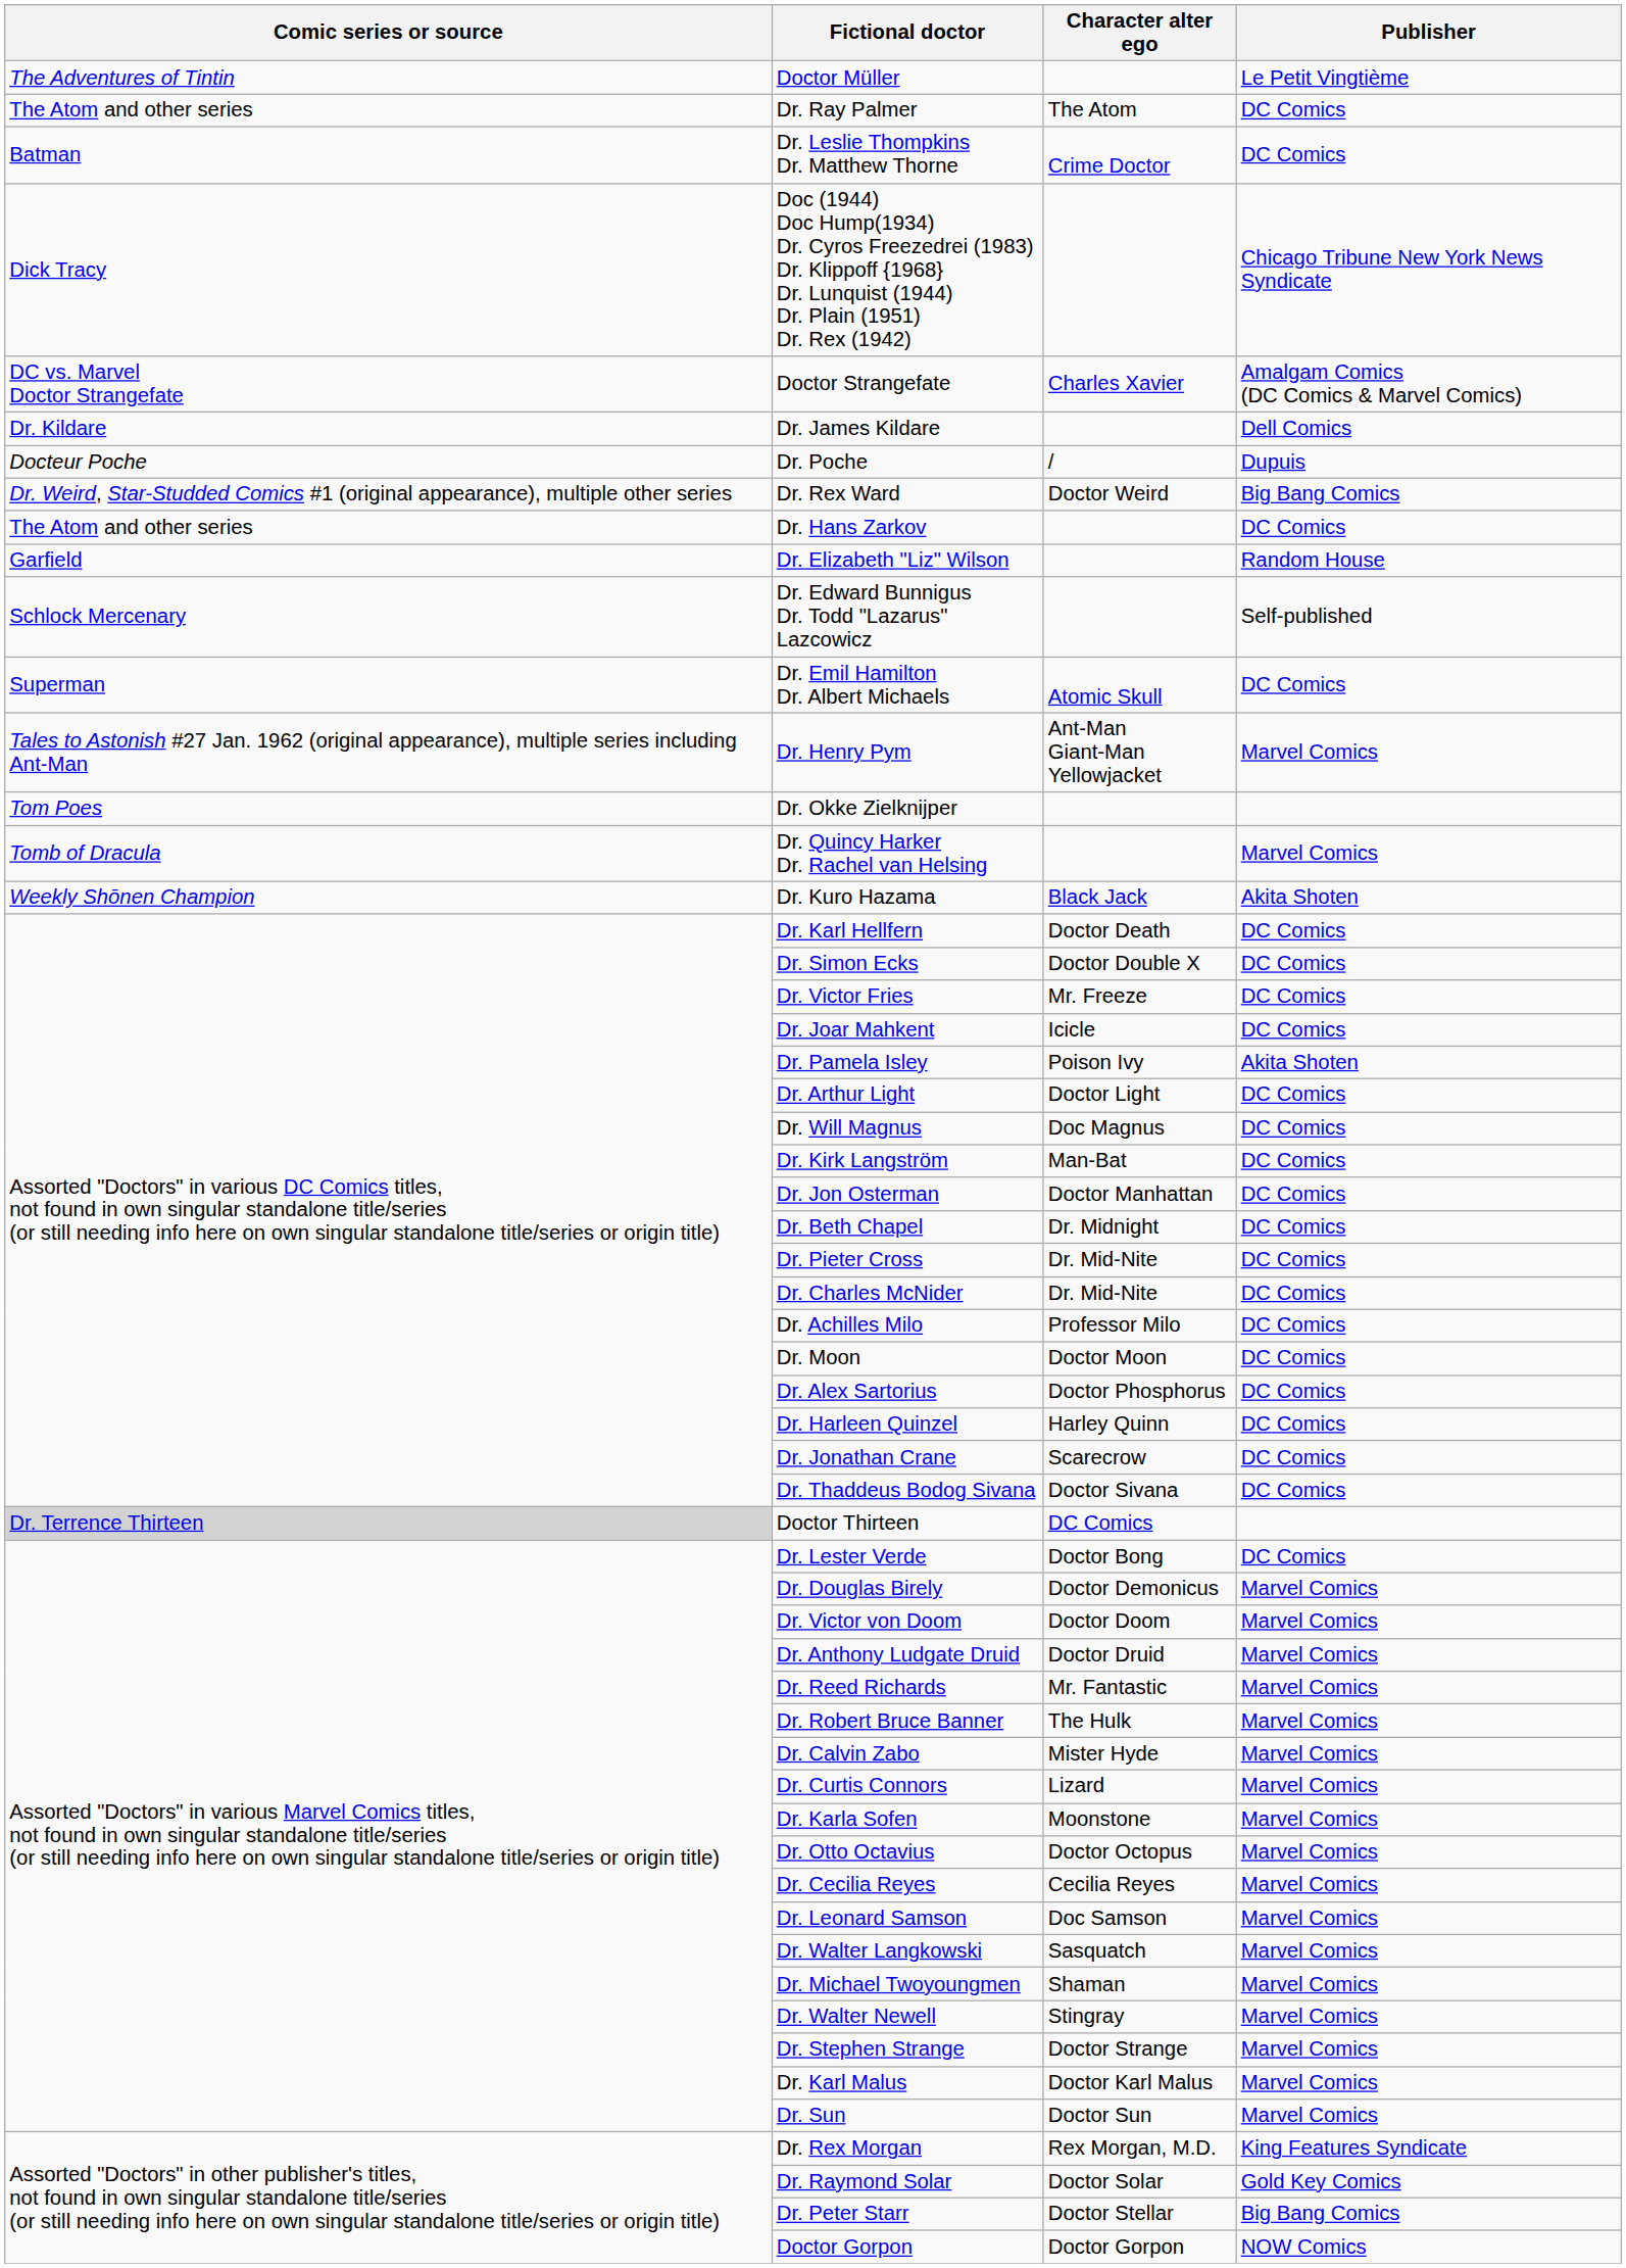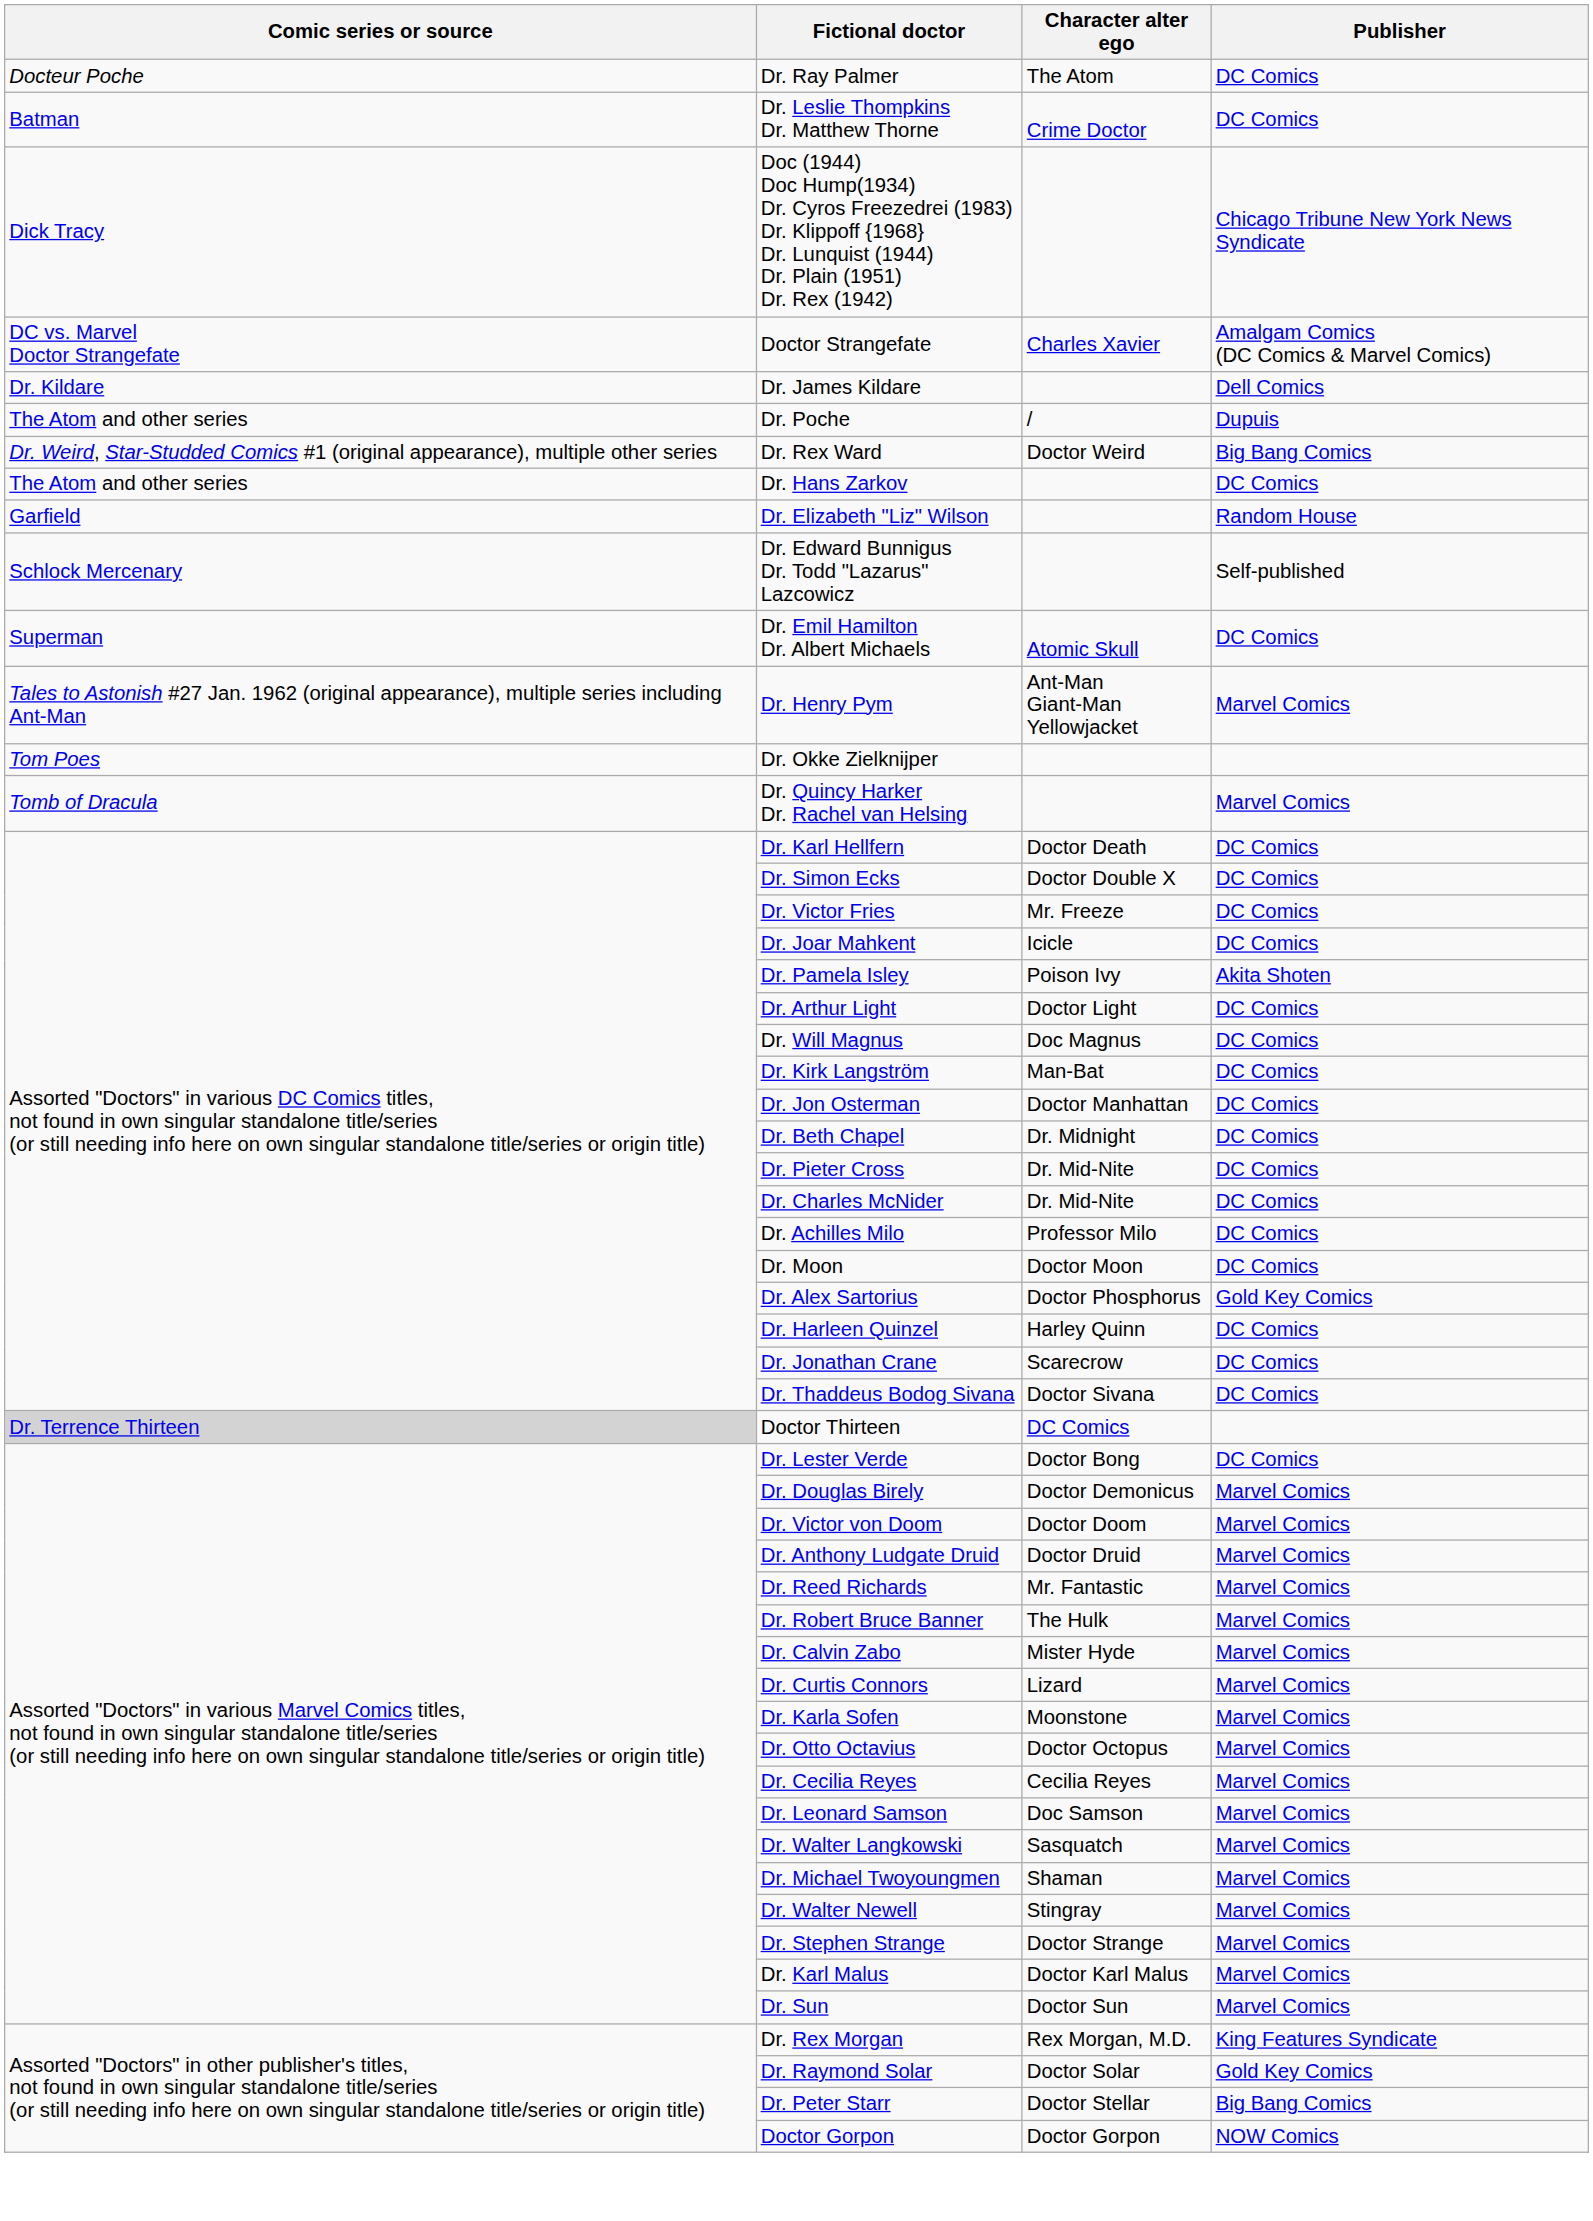- row: The Adventures of Tintin | Doctor Müller | Le Petit Vingtième
Dr. Ray Palmer | Comic series or source: The Atom and other series -> Docteur Poche
Dr. Poche | Comic series or source: Docteur Poche -> The Atom and other series
- row: Weekly Shōnen Champion | Dr. Kuro Hazama | Black Jack | Akita Shoten
Dr. Alex Sartorius | Publisher: DC Comics -> Gold Key Comics
